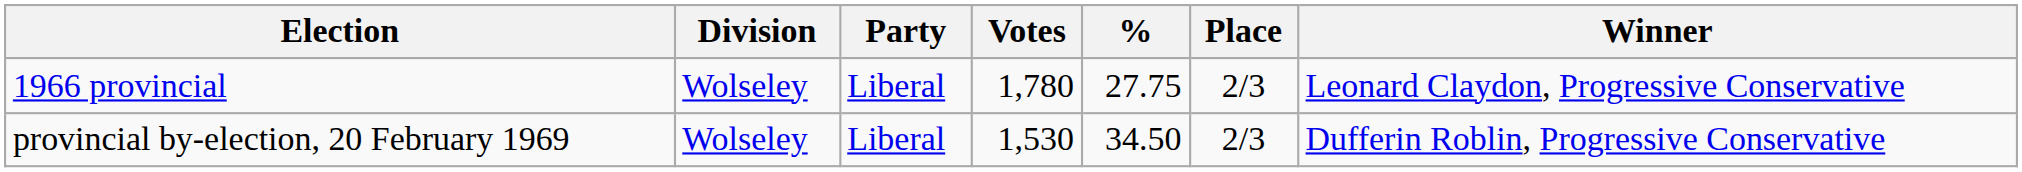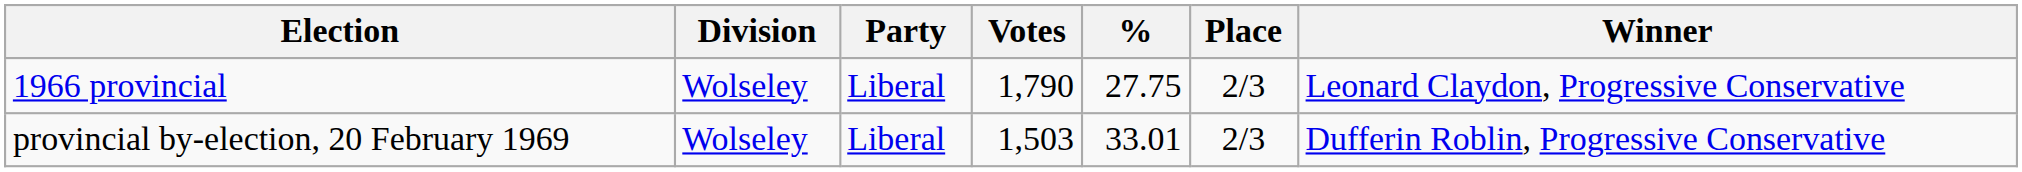1966 provincial | Votes: 1,780 -> 1,790
provincial by-election, 20 February 1969 | Votes: 1,530 -> 1,503
provincial by-election, 20 February 1969 | %: 34.50 -> 33.01
